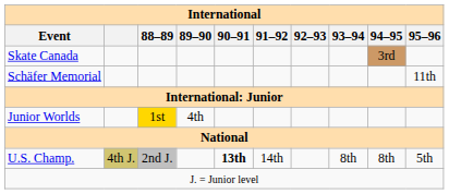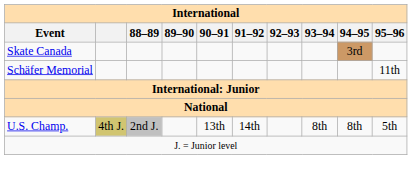- row: Junior Worlds | 1st | 4th
U.S. Champ. | 90–91: bold -> normal
